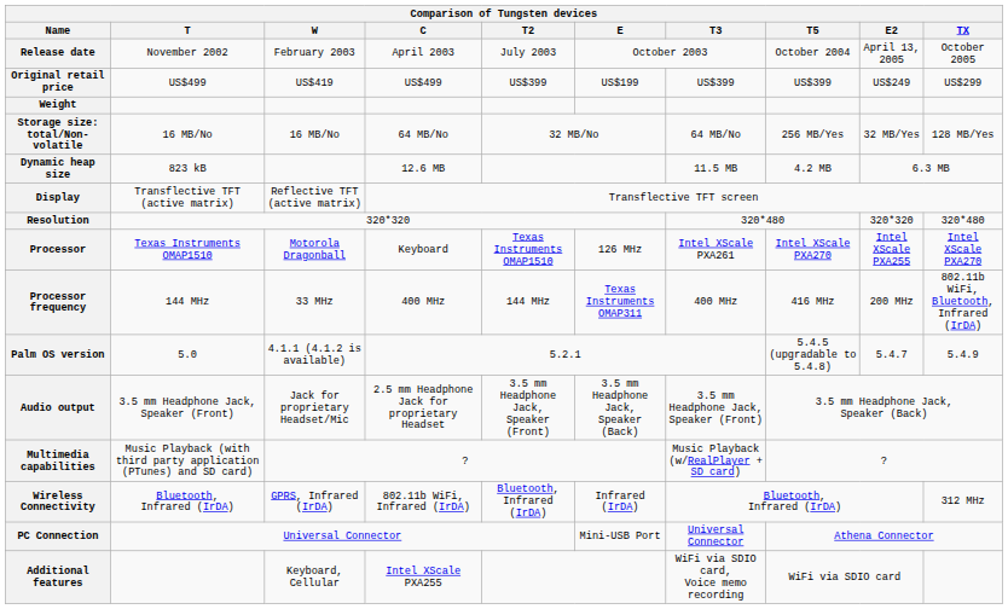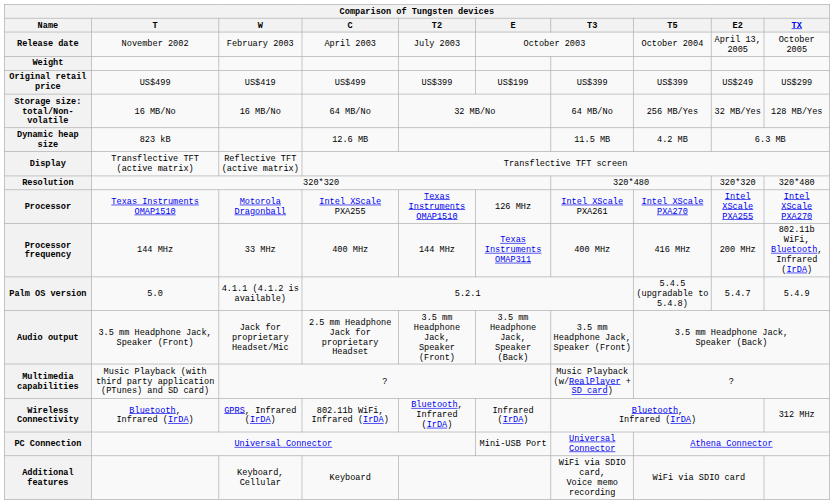rows swapped: Original retail price <-> Weight
Processor | C: Keyboard -> Intel XScale PXA255
Additional features | C: Intel XScale PXA255 -> Keyboard
